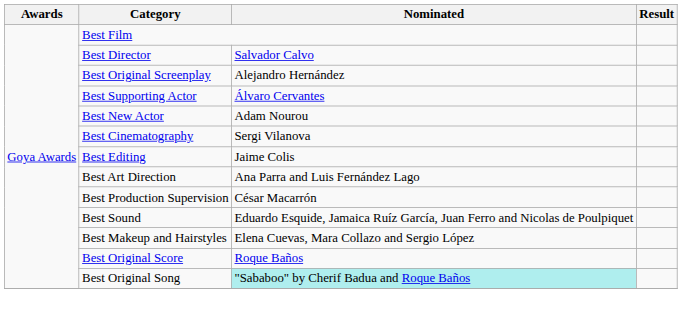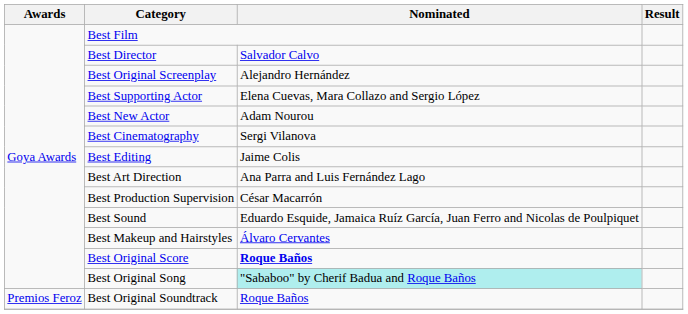Best Supporting Actor | Nominated: Álvaro Cervantes -> Elena Cuevas, Mara Collazo and Sergio López
Best Makeup and Hairstyles | Nominated: Elena Cuevas, Mara Collazo and Sergio López -> Álvaro Cervantes
Best Original Score | Nominated: normal -> bold
+ row: Premios Feroz | Best Original Soundtrack | Roque Baños
